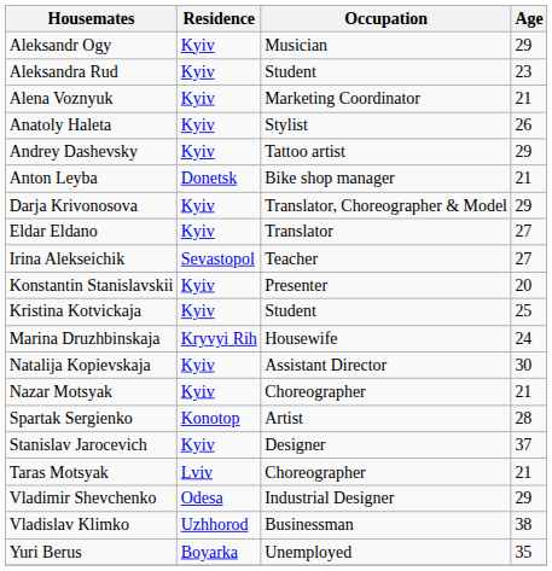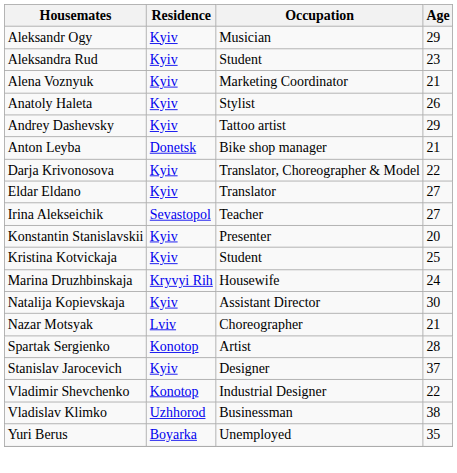Darja Krivonosova | Age: 29 -> 22
Nazar Motsyak | Residence: Kyiv -> Lviv
- row: Taras Motsyak | Lviv | Choreographer | 21
Vladimir Shevchenko | Residence: Odesa -> Konotop
Vladimir Shevchenko | Age: 29 -> 22
